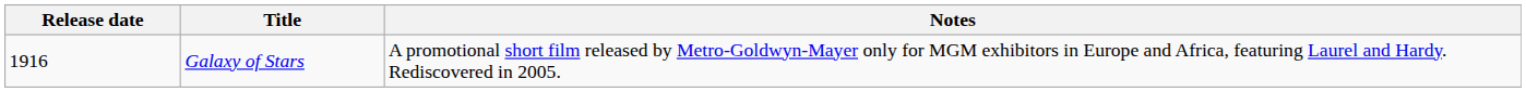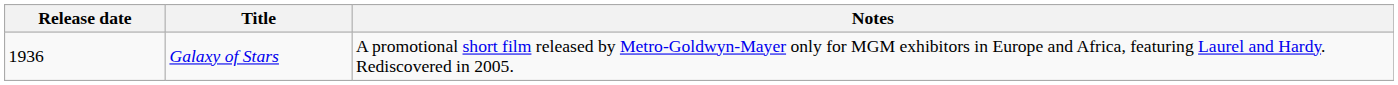Galaxy of Stars | Release date: 1916 -> 1936
